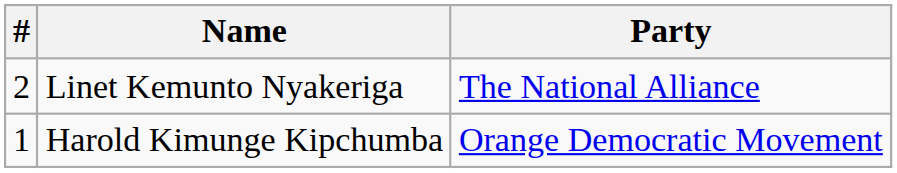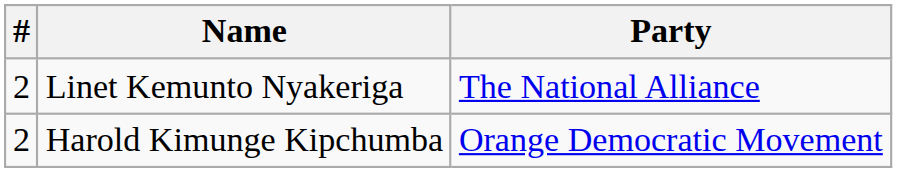Harold Kimunge Kipchumba | #: 1 -> 2
